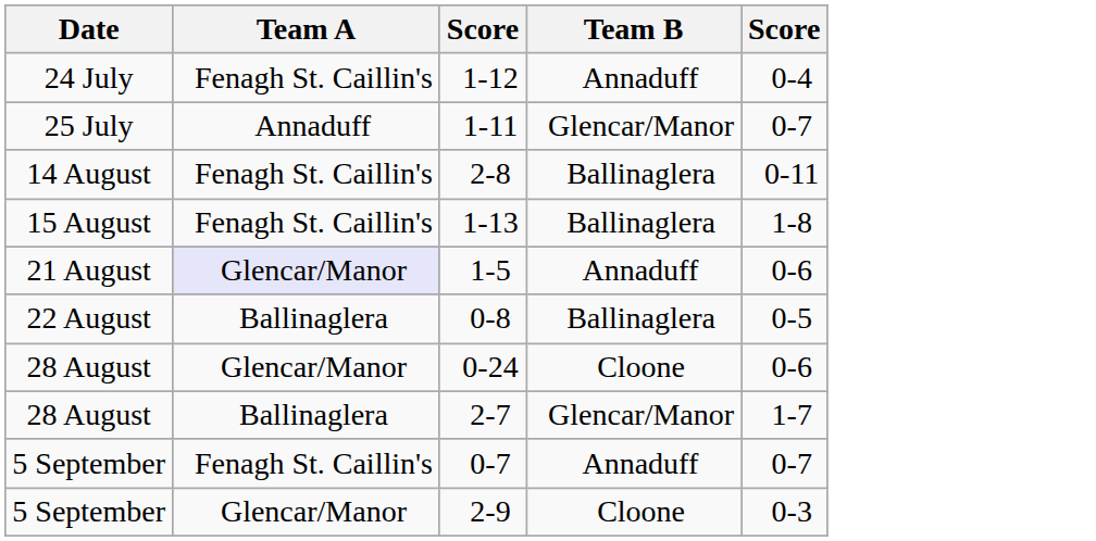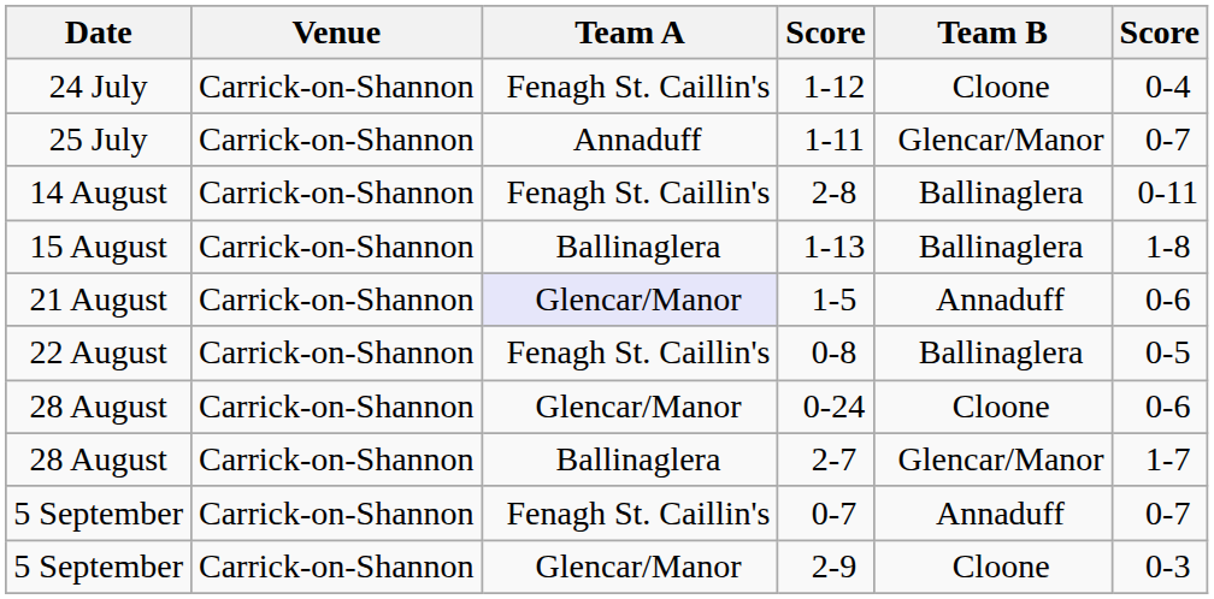+ column: Venue | Carrick-on-Shannon | Carrick-on-Shannon | Carrick-on-Shannon | Carrick-on-Shannon | Carrick-on-Shannon | Carrick-on-Shannon | Carrick-on-Shannon | Carrick-on-Shannon | Carrick-on-Shannon | Carrick-on-Shannon
1-12 | Team B: Annaduff -> Cloone
1-13 | Team A: Fenagh St. Caillin's -> Ballinaglera
0-8 | Team A: Ballinaglera -> Fenagh St. Caillin's
